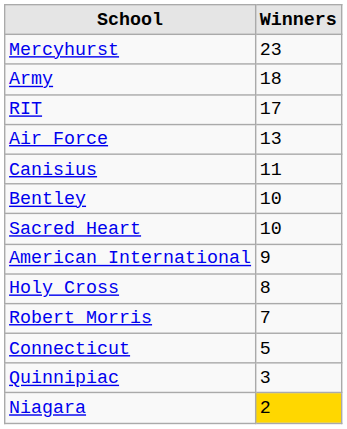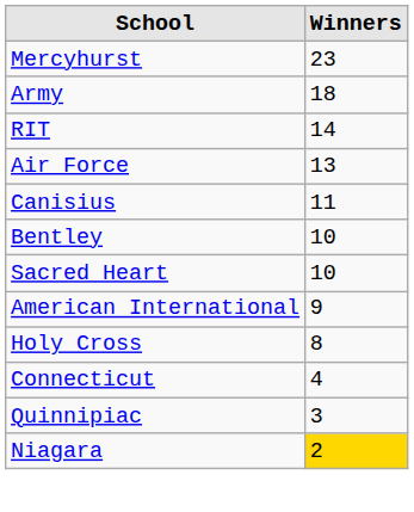RIT | Winners: 17 -> 14
- row: Robert Morris | 7
Connecticut | Winners: 5 -> 4
